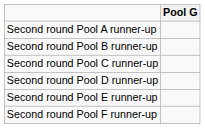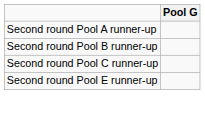- row: Second round Pool D runner-up
- row: Second round Pool F runner-up
